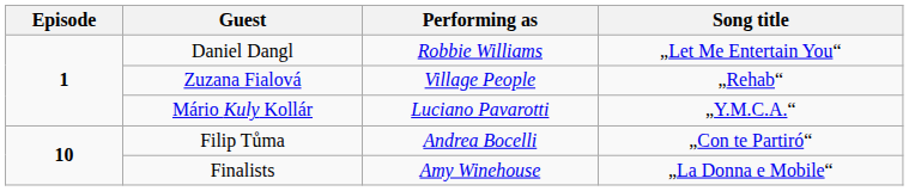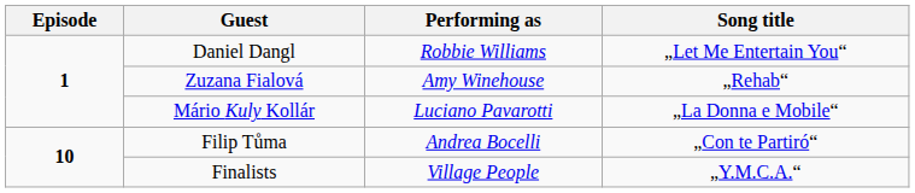Zuzana Fialová | Performing as: Village People -> Amy Winehouse
Mário Kuly Kollár | Song title: „Y.M.C.A.“ -> „La Donna e Mobile“
Finalists | Performing as: Amy Winehouse -> Village People
Finalists | Song title: „La Donna e Mobile“ -> „Y.M.C.A.“
